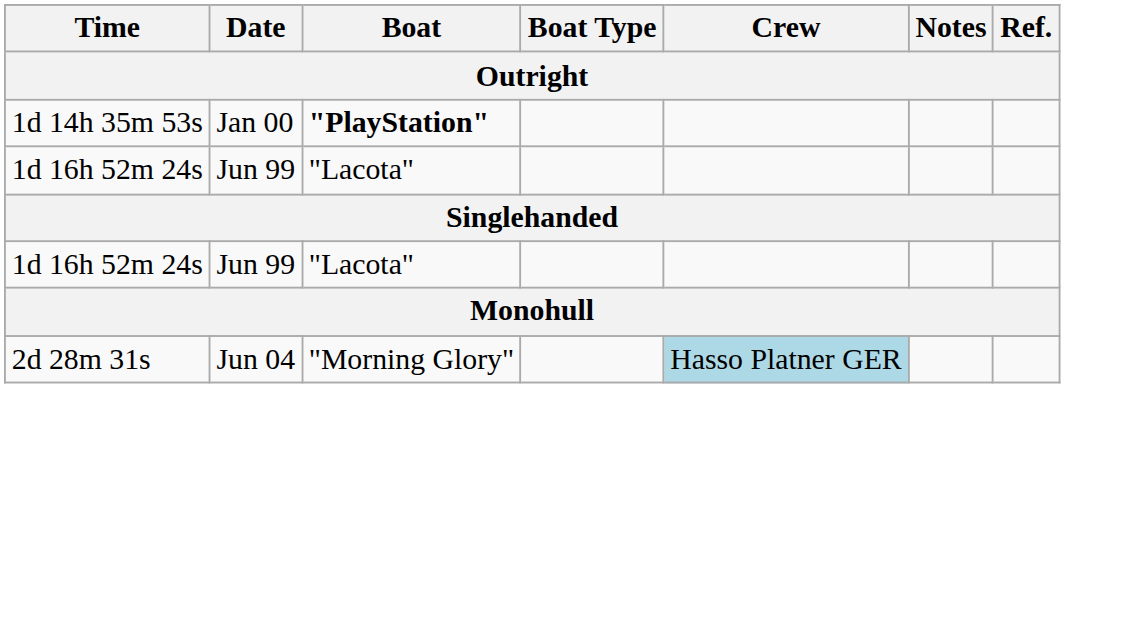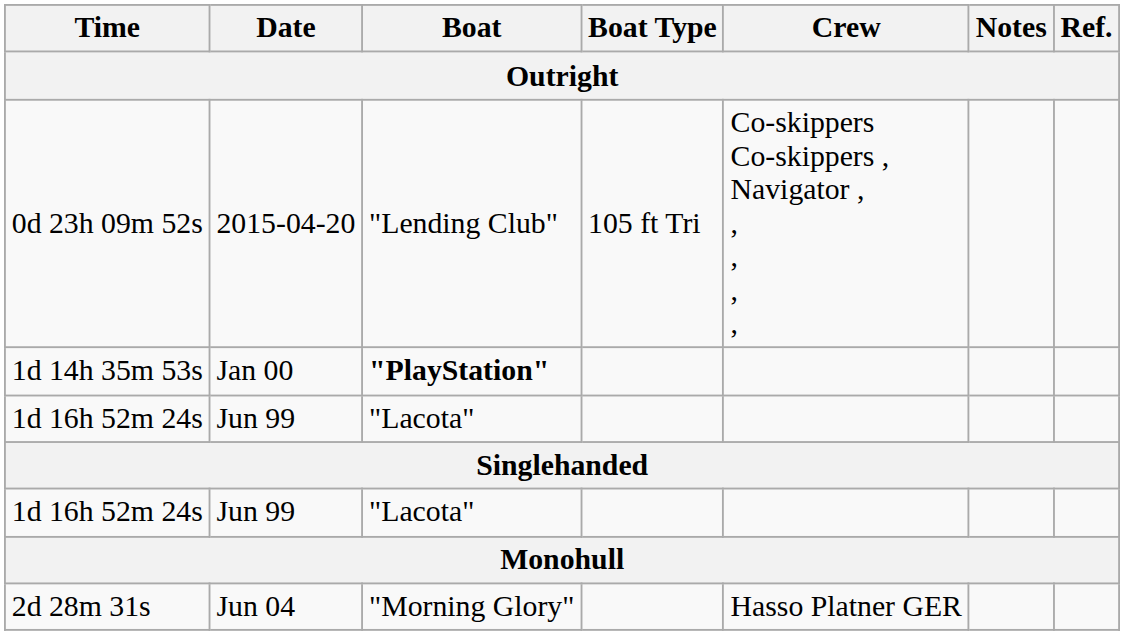+ row: 0d 23h 09m 52s | 2015-04-20 | "Lending Club" | 105 ft Tri | Co-skippers Co-skippers , Navigator , , , , ,
2d 28m 31s | Crew: lightblue background -> no background
